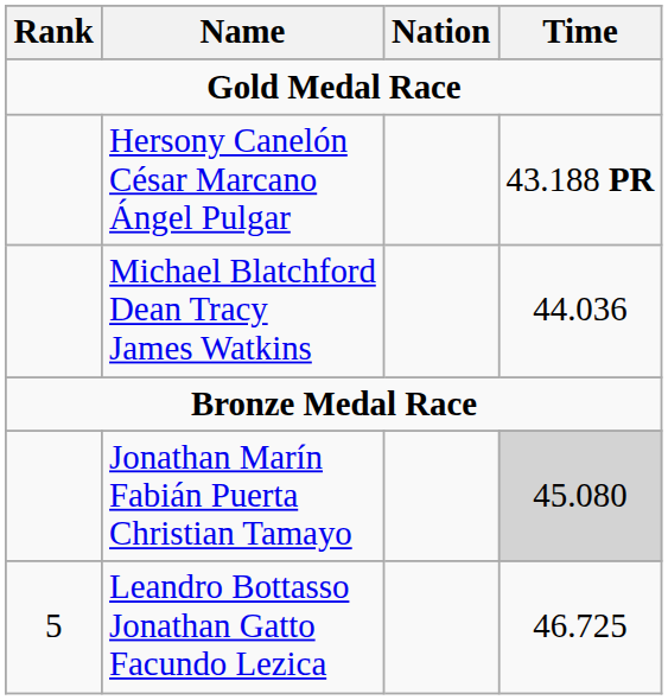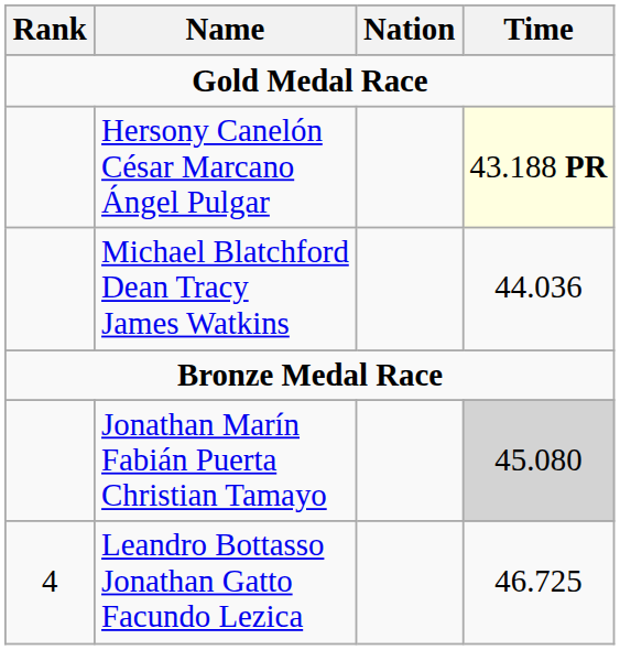Hersony Canelón César Marcano Ángel Pulgar | Time: no background -> lightyellow background
Leandro Bottasso Jonathan Gatto Facundo Lezica | Rank: 5 -> 4
